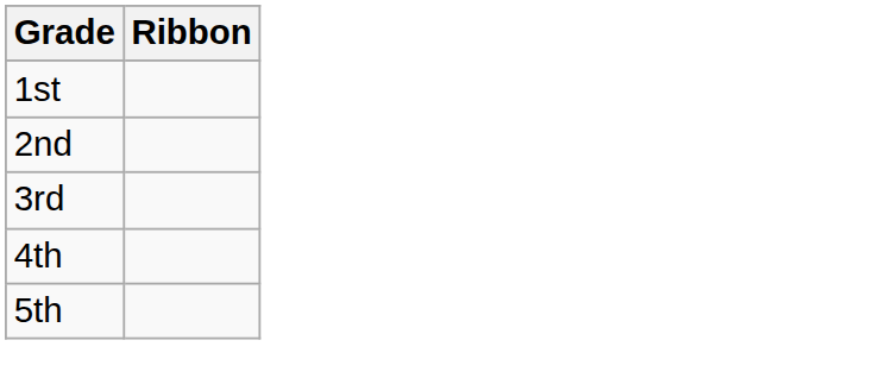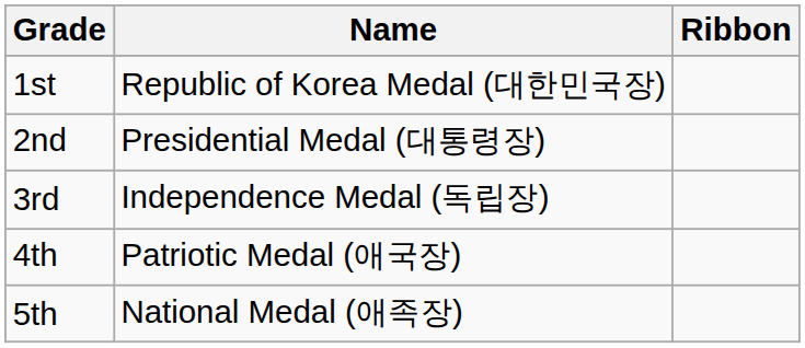+ column: Name | Republic of Korea Medal (대한민국장) | Presidential Medal (대통령장) | Independence Medal (독립장) | Patriotic Medal (애국장) | National Medal (애족장)
